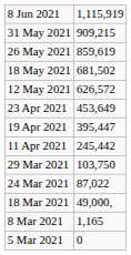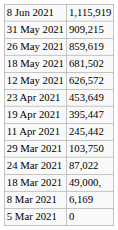8 Mar 2021 | column 2: 1,165 -> 6,169
